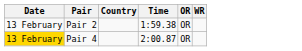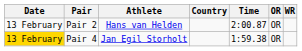+ column: Athlete | Hans van Helden | Jan Egil Storholt
Pair 2 | Time: 1:59.38 -> 2:00.87
Pair 4 | Time: 2:00.87 -> 1:59.38
